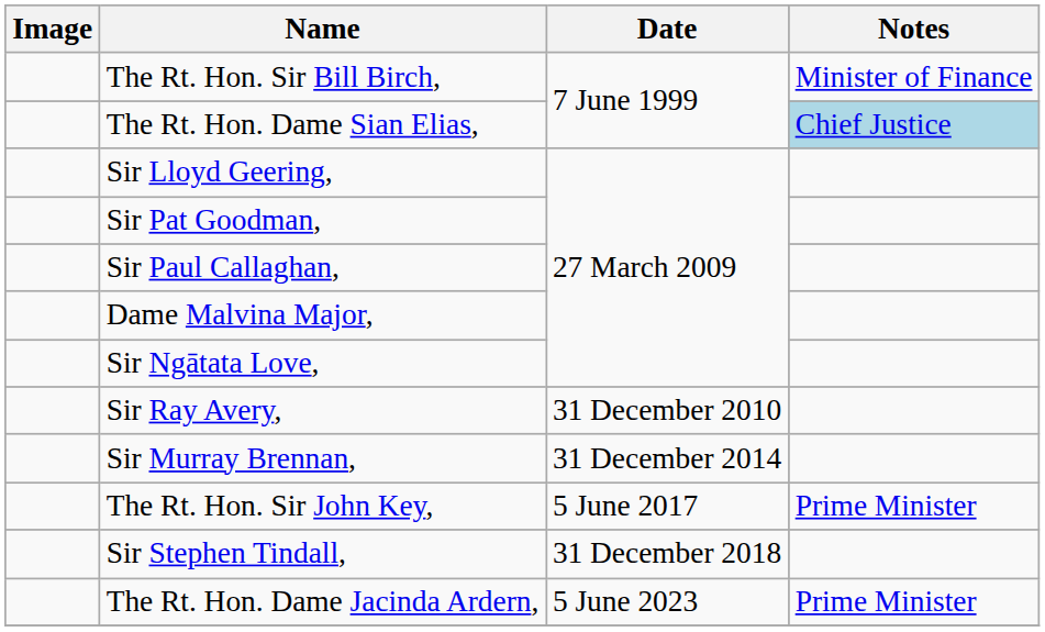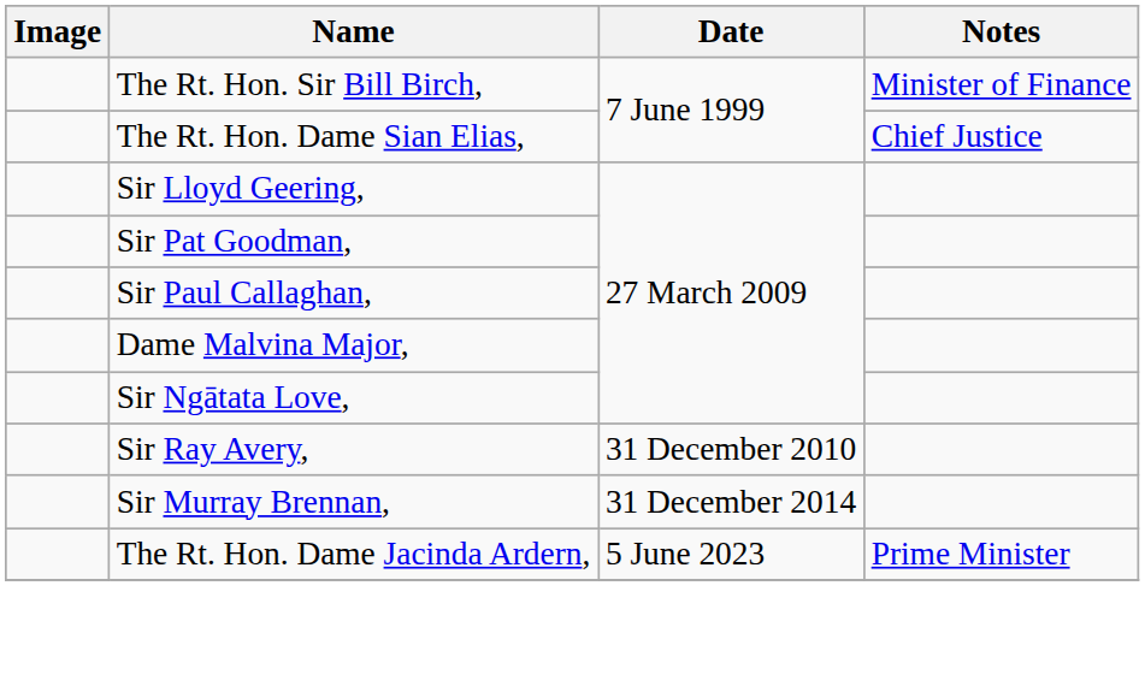The Rt. Hon. Dame Sian Elias, | Notes: lightblue background -> no background
- row: The Rt. Hon. Sir John Key, | 5 June 2017 | Prime Minister
- row: Sir Stephen Tindall, | 31 December 2018
